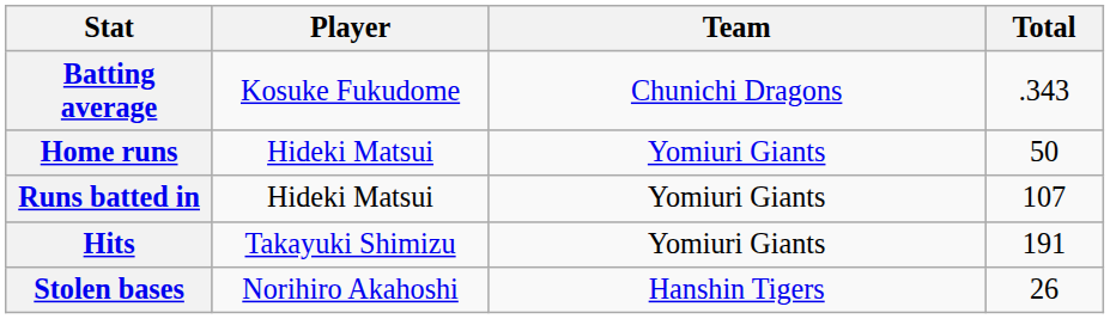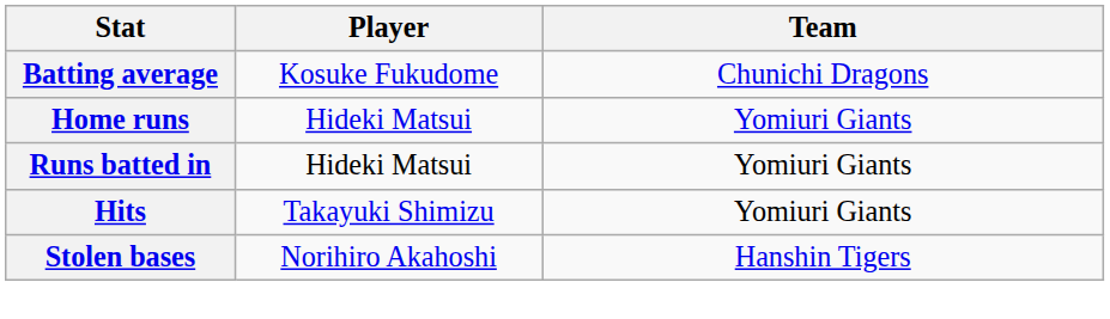- column: Total | .343 | 50 | 107 | 191 | 26
